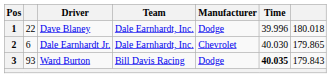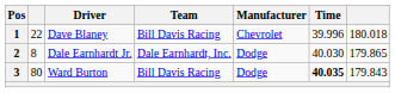1 | Team: Dale Earnhardt, Inc. -> Bill Davis Racing
1 | Manufacturer: Dodge -> Chevrolet
2 | column 2: 6 -> 8
2 | Manufacturer: Chevrolet -> Dodge
3 | column 2: 93 -> 80
